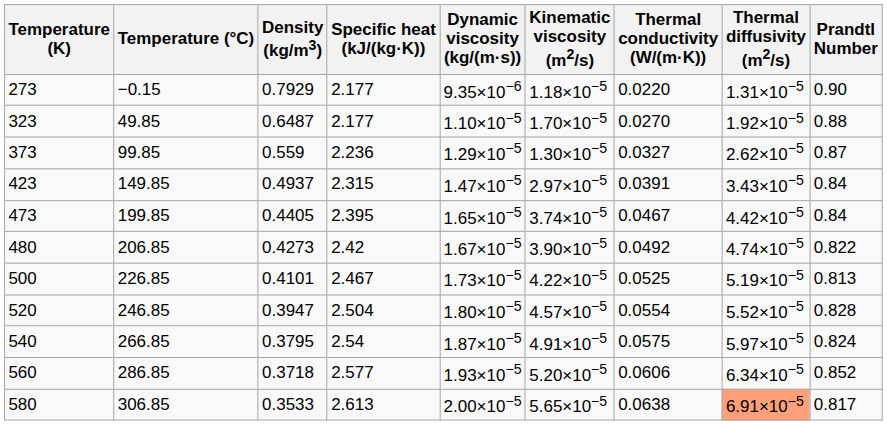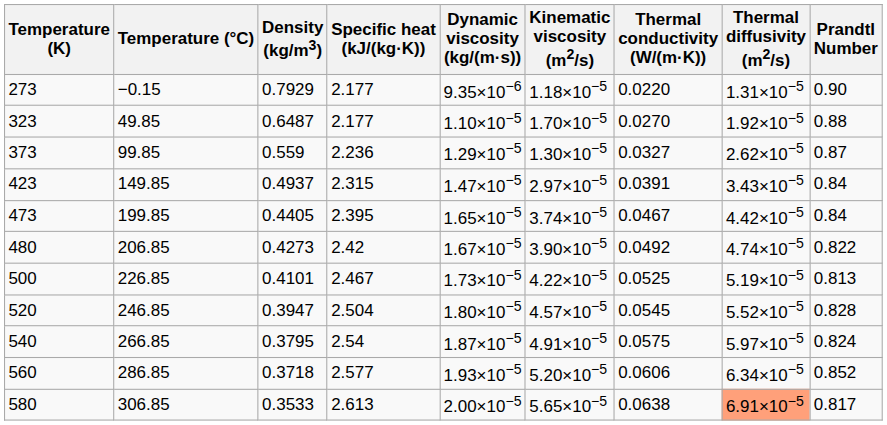520 | Thermal conductivity (W/(m·K)): 0.0554 -> 0.0545
